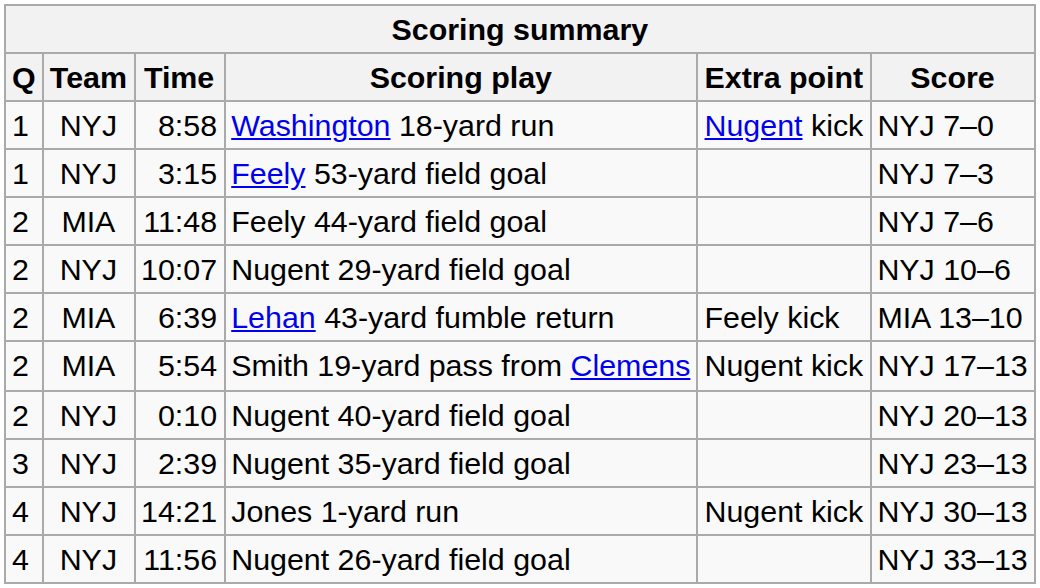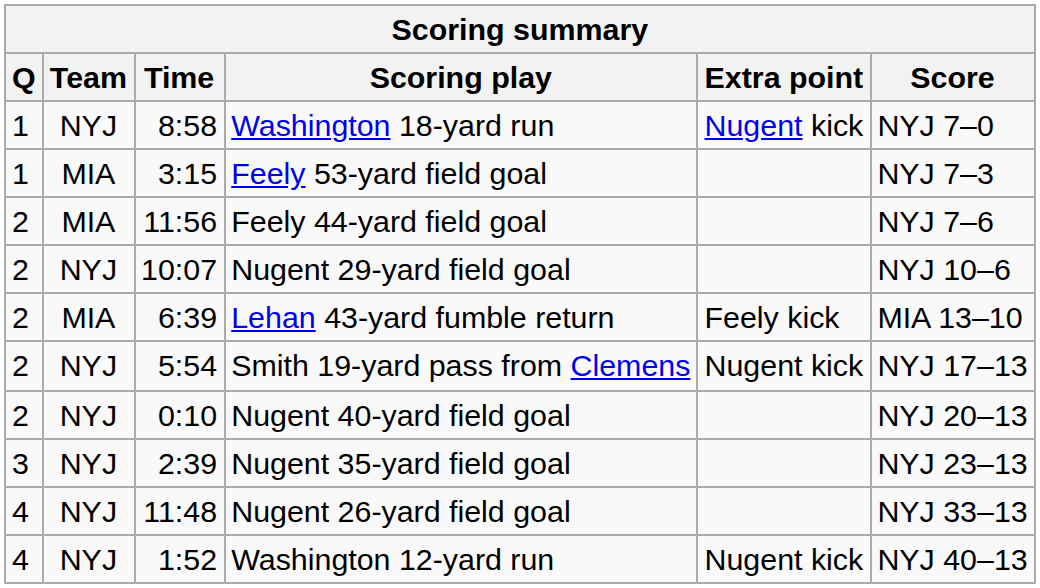Feely 53-yard field goal | Team: NYJ -> MIA
Feely 44-yard field goal | Time: 11:48 -> 11:56
Smith 19-yard pass from Clemens | Team: MIA -> NYJ
- row: 4 | NYJ | 14:21 | Jones 1-yard run | Nugent kick | NYJ 30–13
Nugent 26-yard field goal | Time: 11:56 -> 11:48
+ row: 4 | NYJ | 1:52 | Washington 12-yard run | Nugent kick | NYJ 40–13
